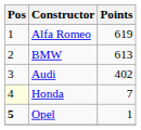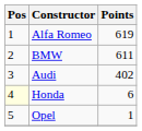BMW | Points: 613 -> 611
Honda | Points: 7 -> 6
Opel | Pos: bold -> normal
